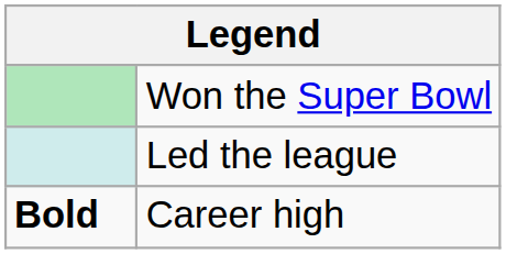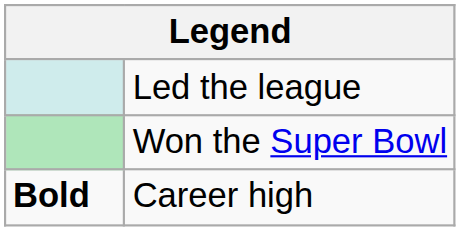rows swapped: Won the Super Bowl <-> Led the league
